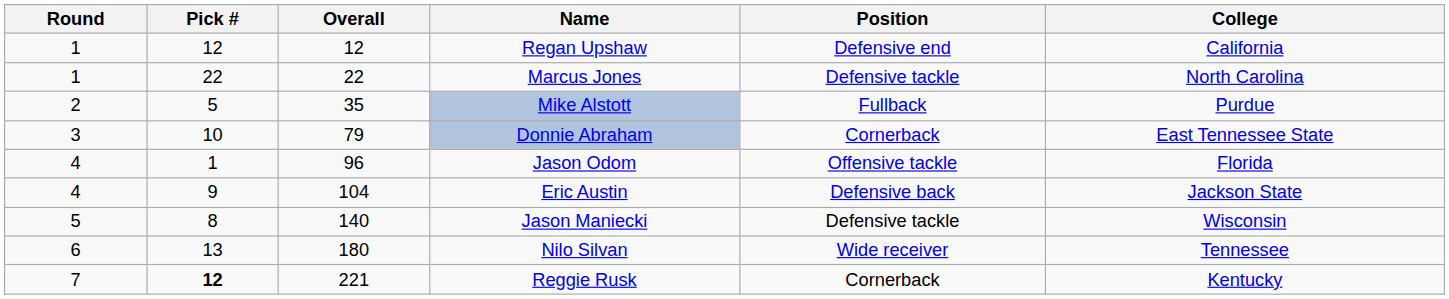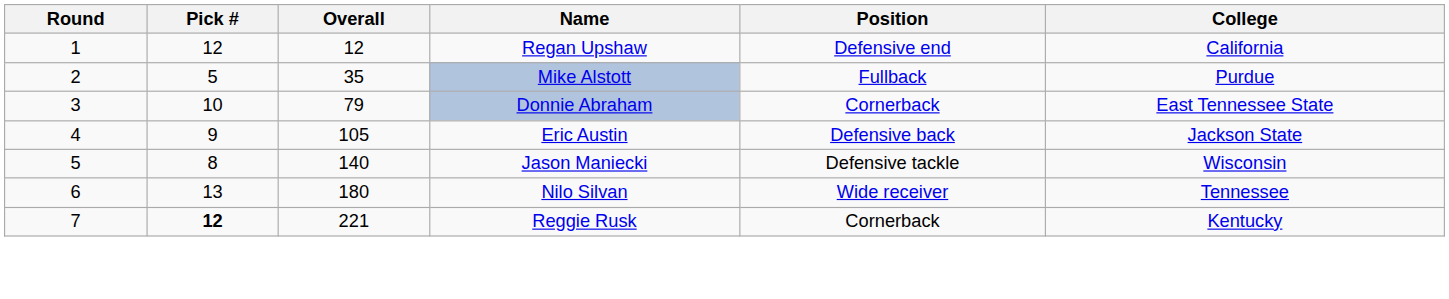- row: 1 | 22 | 22 | Marcus Jones | Defensive tackle | North Carolina
- row: 4 | 1 | 96 | Jason Odom | Offensive tackle | Florida
Eric Austin | Overall: 104 -> 105
